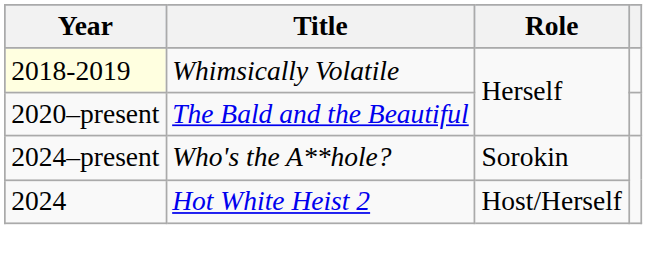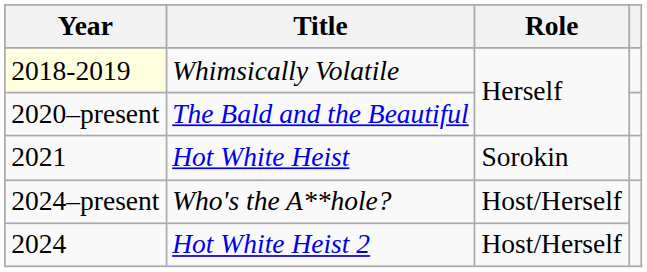+ row: 2021 | Hot White Heist | Sorokin
Who's the A**hole? | Role: Sorokin -> Host/Herself
